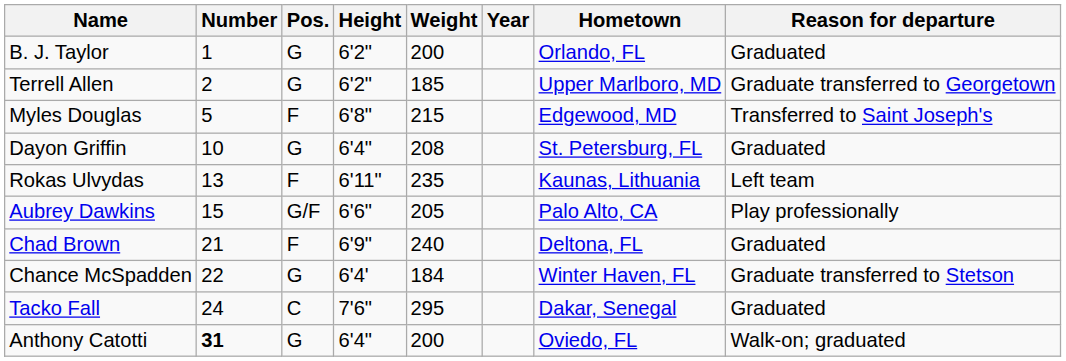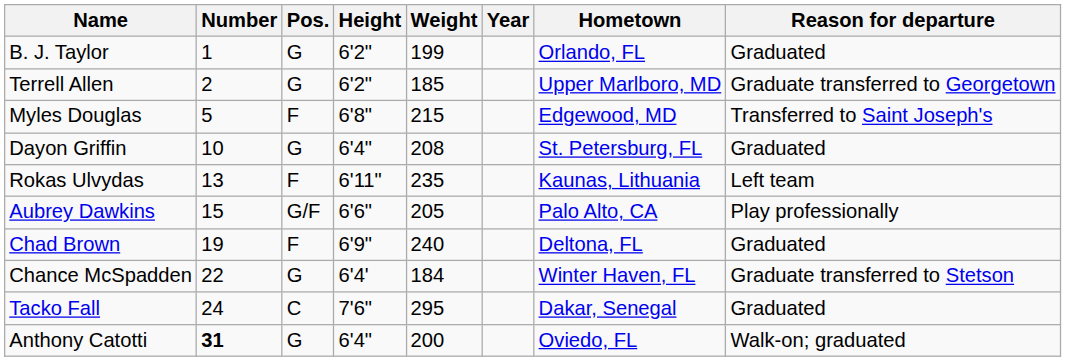B. J. Taylor | Weight: 200 -> 199
Chad Brown | Number: 21 -> 19
